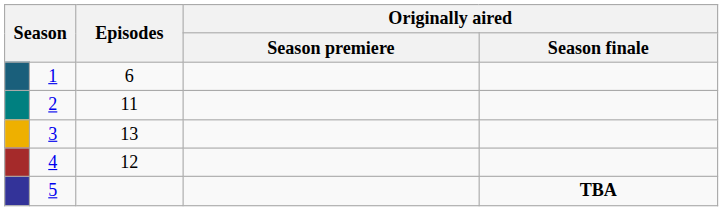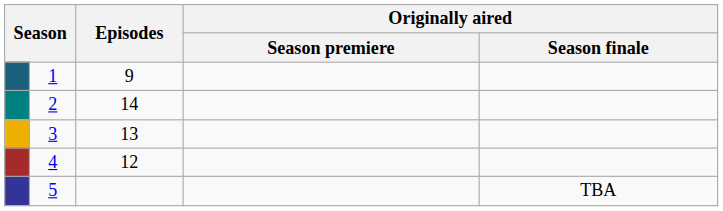1 | Episodes: 6 -> 9
2 | Episodes: 11 -> 14
5 | Originally aired / Season finale: bold -> normal
